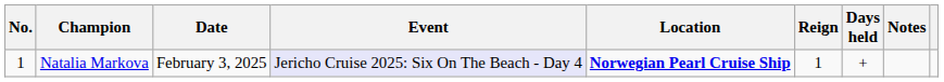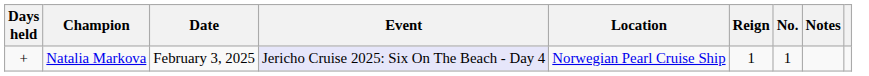columns swapped: No. <-> Days held
Natalia Markova | Location: bold -> normal
